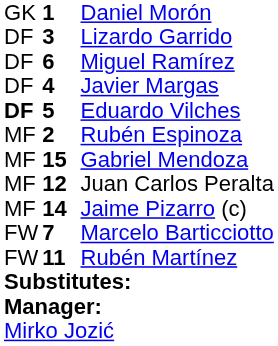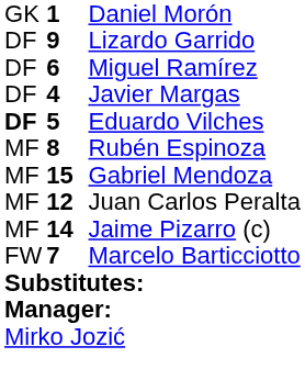Lizardo Garrido | column 2: 3 -> 9
Rubén Espinoza | column 2: 2 -> 8
- row: FW | 11 | Rubén Martínez
